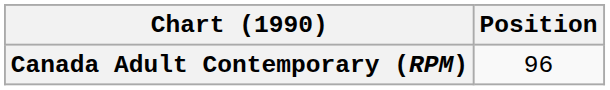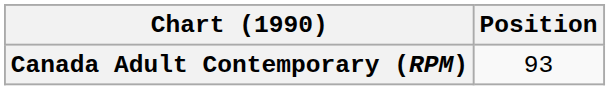Canada Adult Contemporary (RPM) | Position: 96 -> 93
